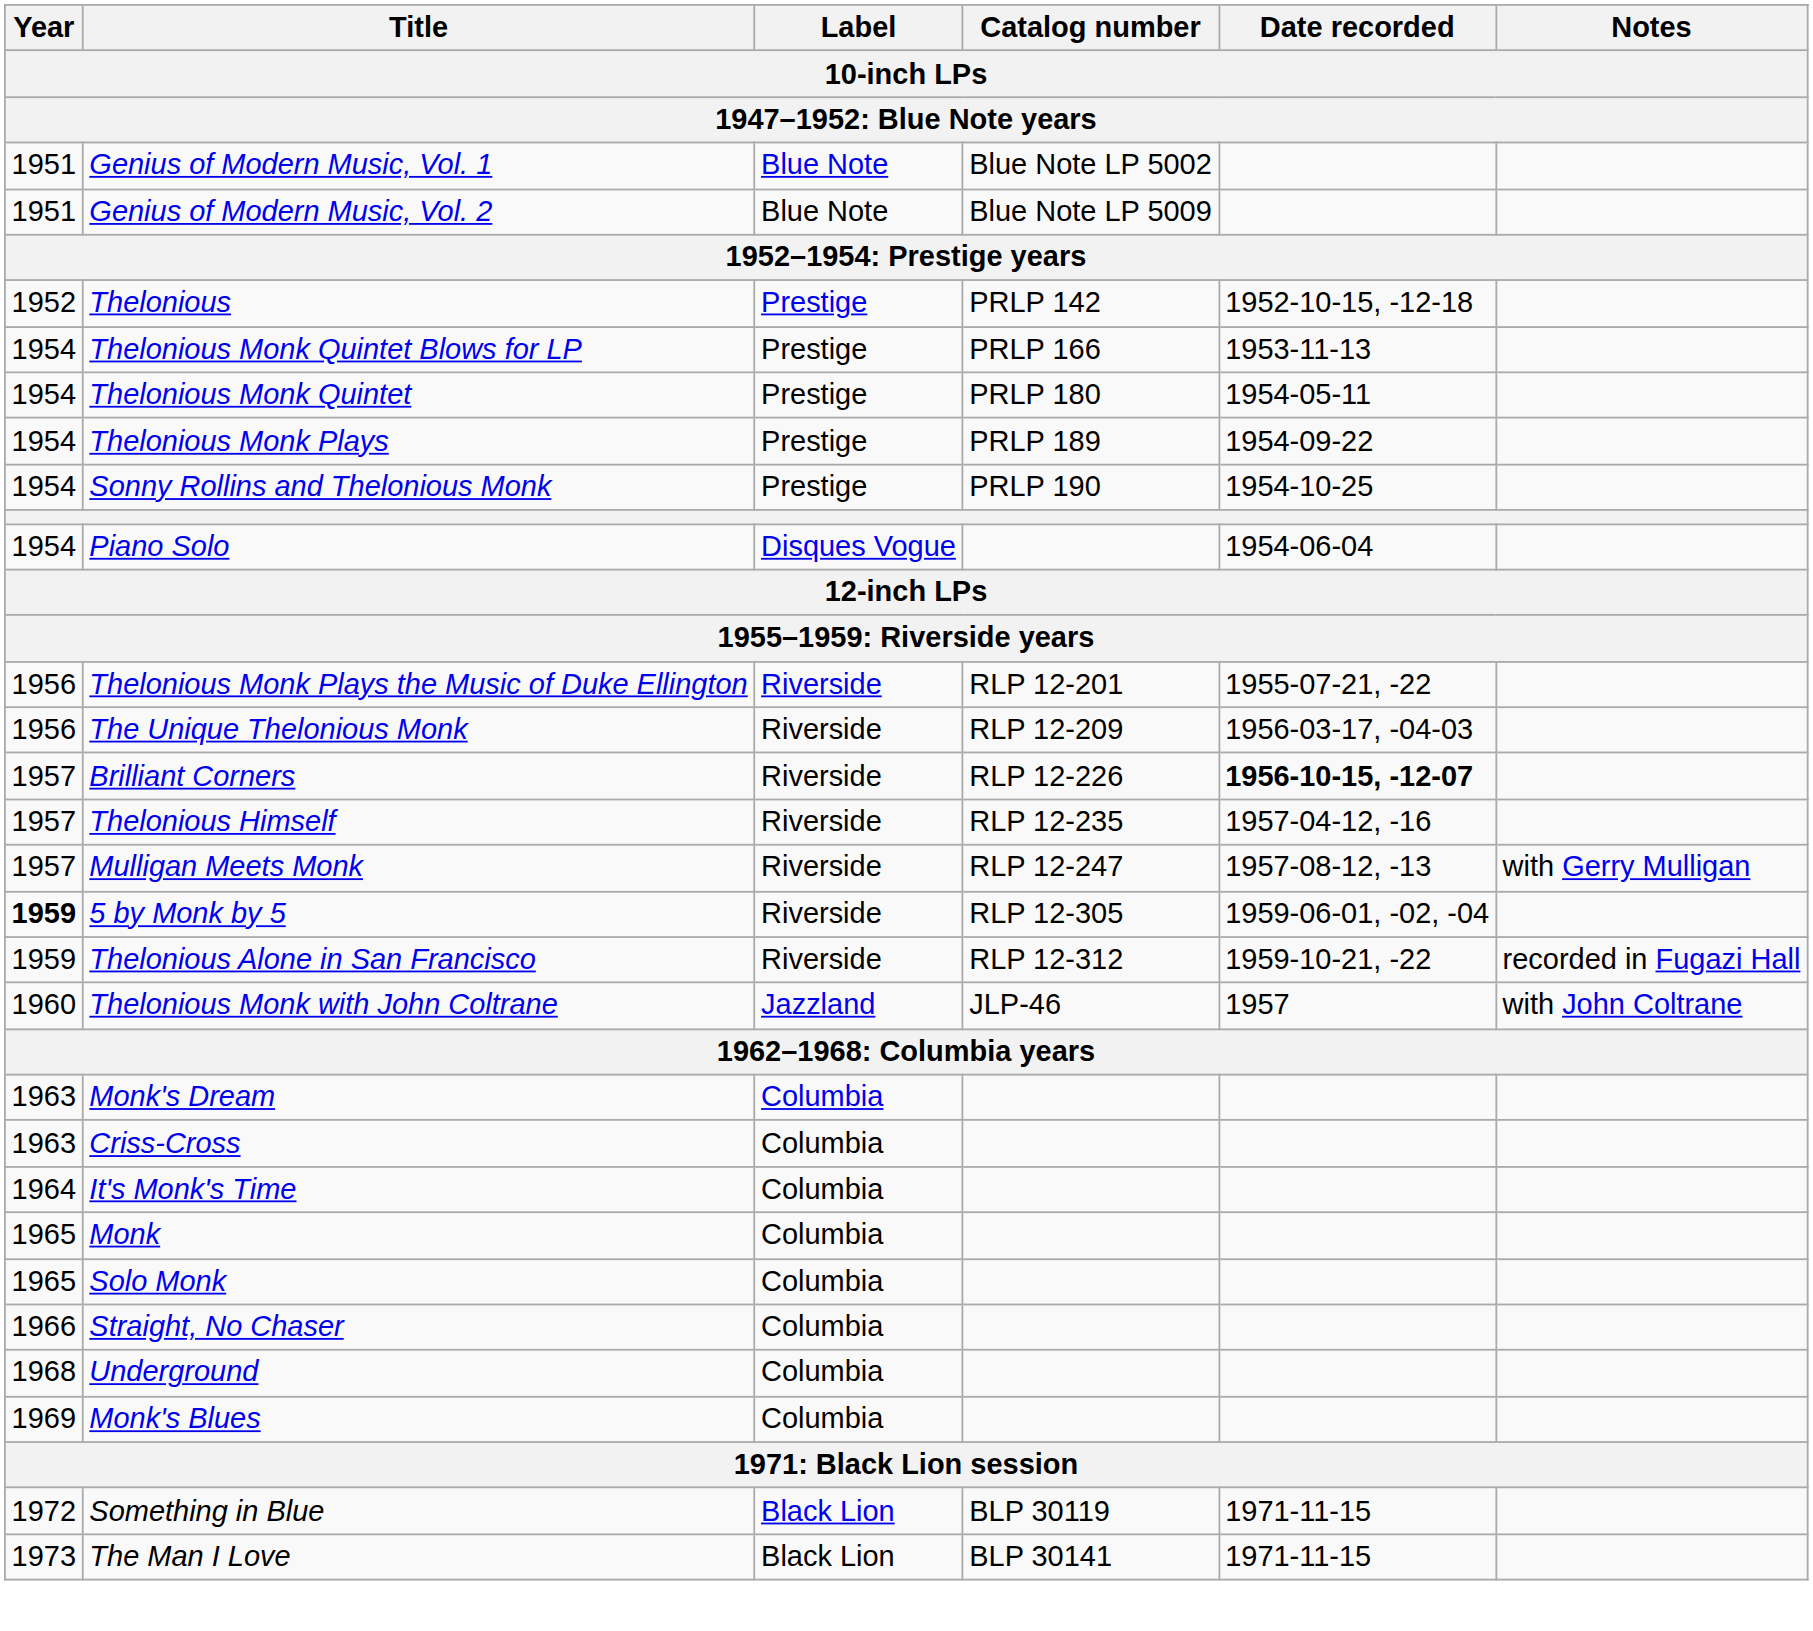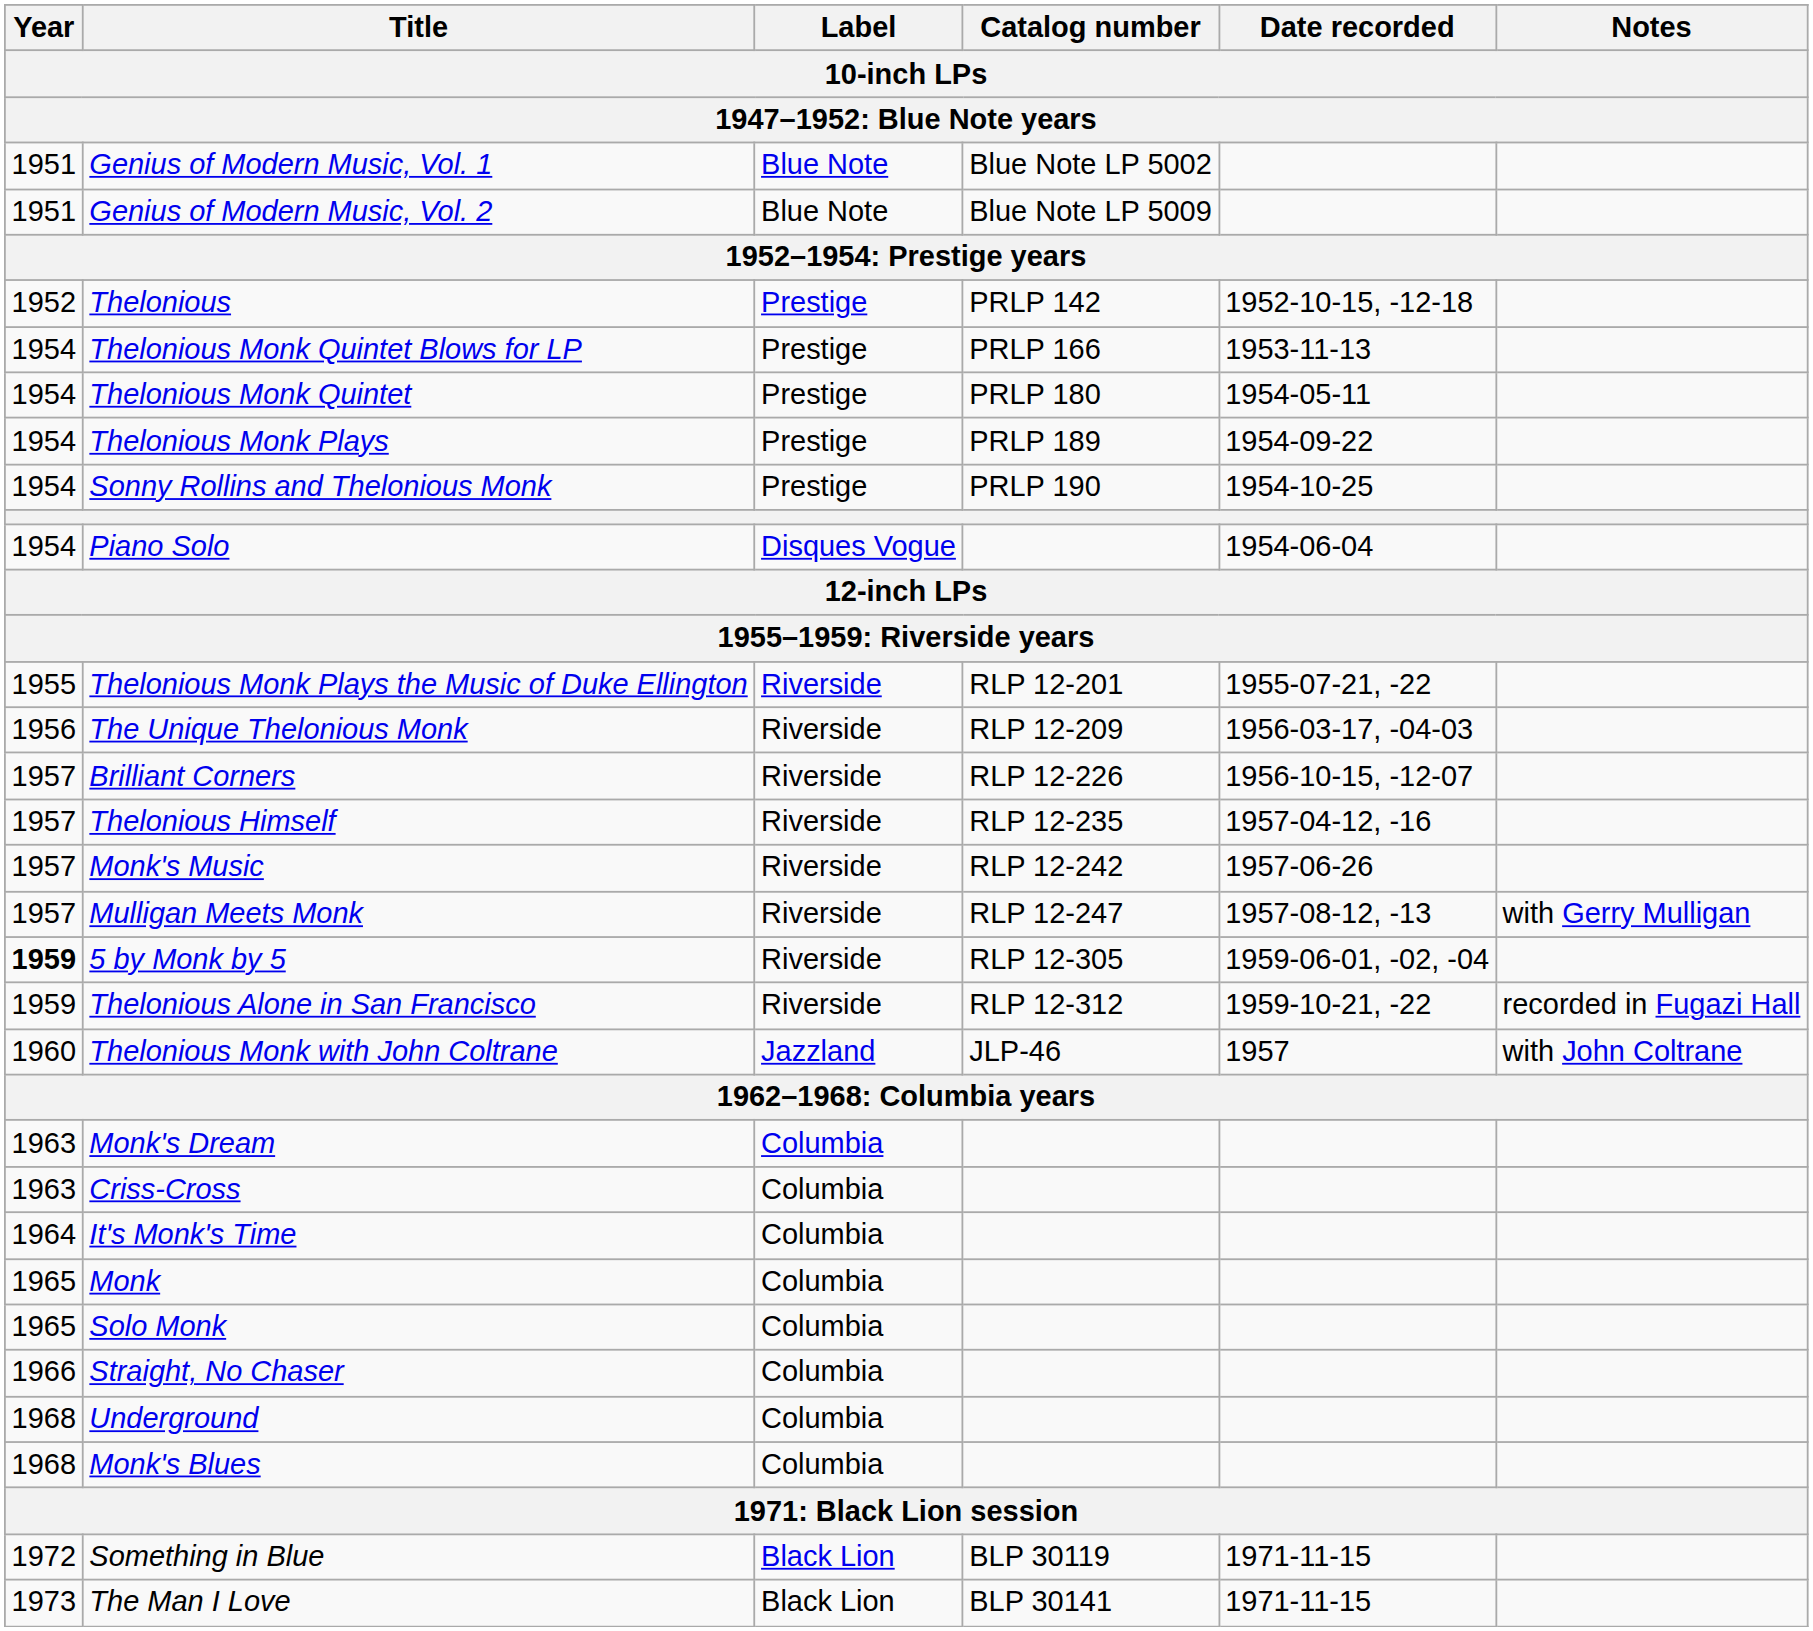Thelonious Monk Plays the Music of Duke Ellington | Year: 1956 -> 1955
Brilliant Corners | Date recorded: bold -> normal
+ row: 1957 | Monk's Music | Riverside | RLP 12-242 | 1957-06-26
Monk's Blues | Year: 1969 -> 1968
